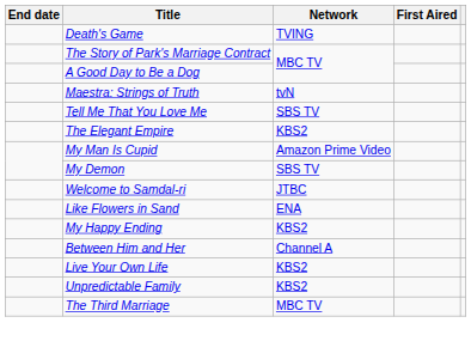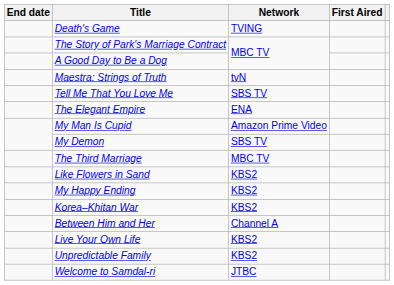The Elegant Empire | Network: KBS2 -> ENA
rows swapped: Welcome to Samdal-ri <-> The Third Marriage
Like Flowers in Sand | Network: ENA -> KBS2
+ row: Korea–Khitan War | KBS2
